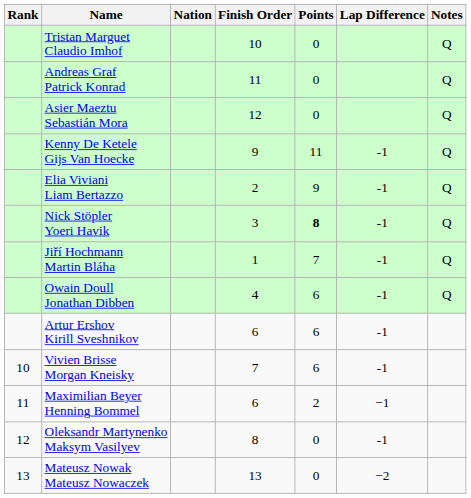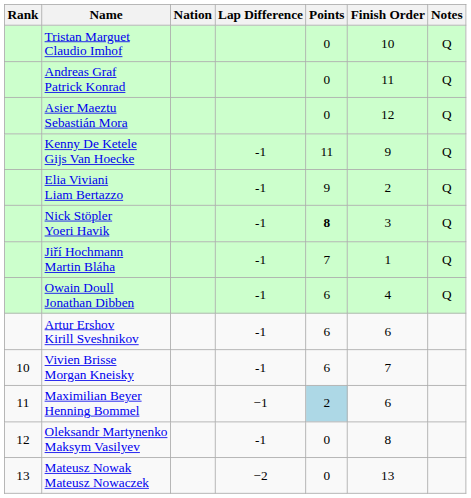columns swapped: Finish Order <-> Lap Difference
Maximilian Beyer Henning Bommel | Points: no background -> lightblue background
